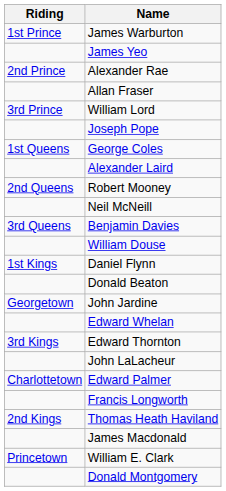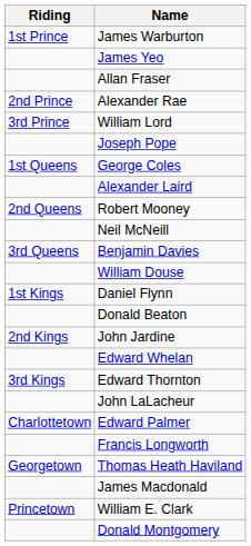rows swapped: Alexander Rae <-> Allan Fraser
John Jardine | Riding: Georgetown -> 2nd Kings
Thomas Heath Haviland | Riding: 2nd Kings -> Georgetown
